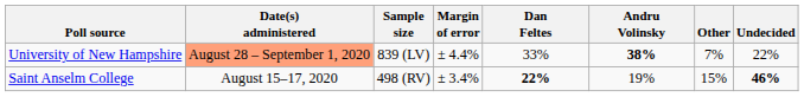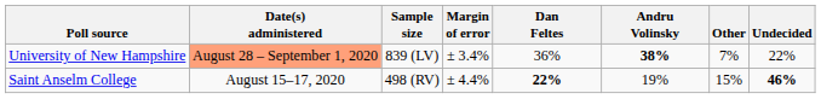University of New Hampshire | Margin of error: ± 4.4% -> ± 3.4%
University of New Hampshire | Dan Feltes: 33% -> 36%
Saint Anselm College | Margin of error: ± 3.4% -> ± 4.4%
